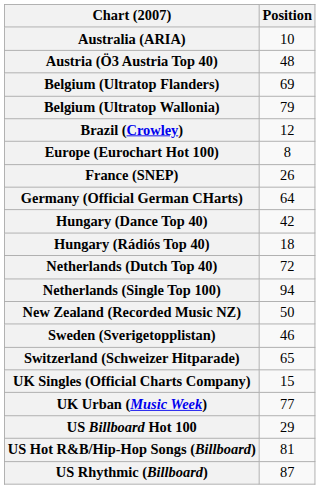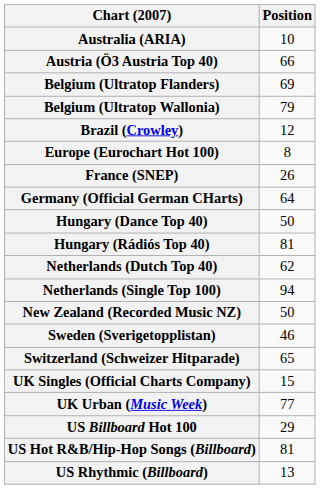Austria (Ö3 Austria Top 40) | Position: 48 -> 66
Hungary (Dance Top 40) | Position: 42 -> 50
Hungary (Rádiós Top 40) | Position: 18 -> 81
Netherlands (Dutch Top 40) | Position: 72 -> 62
US Rhythmic (Billboard) | Position: 87 -> 13
